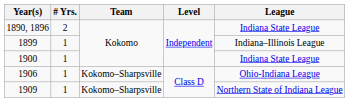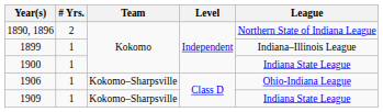1890, 1896 | League: Indiana State League -> Northern State of Indiana League
1909 | League: Northern State of Indiana League -> Indiana State League
